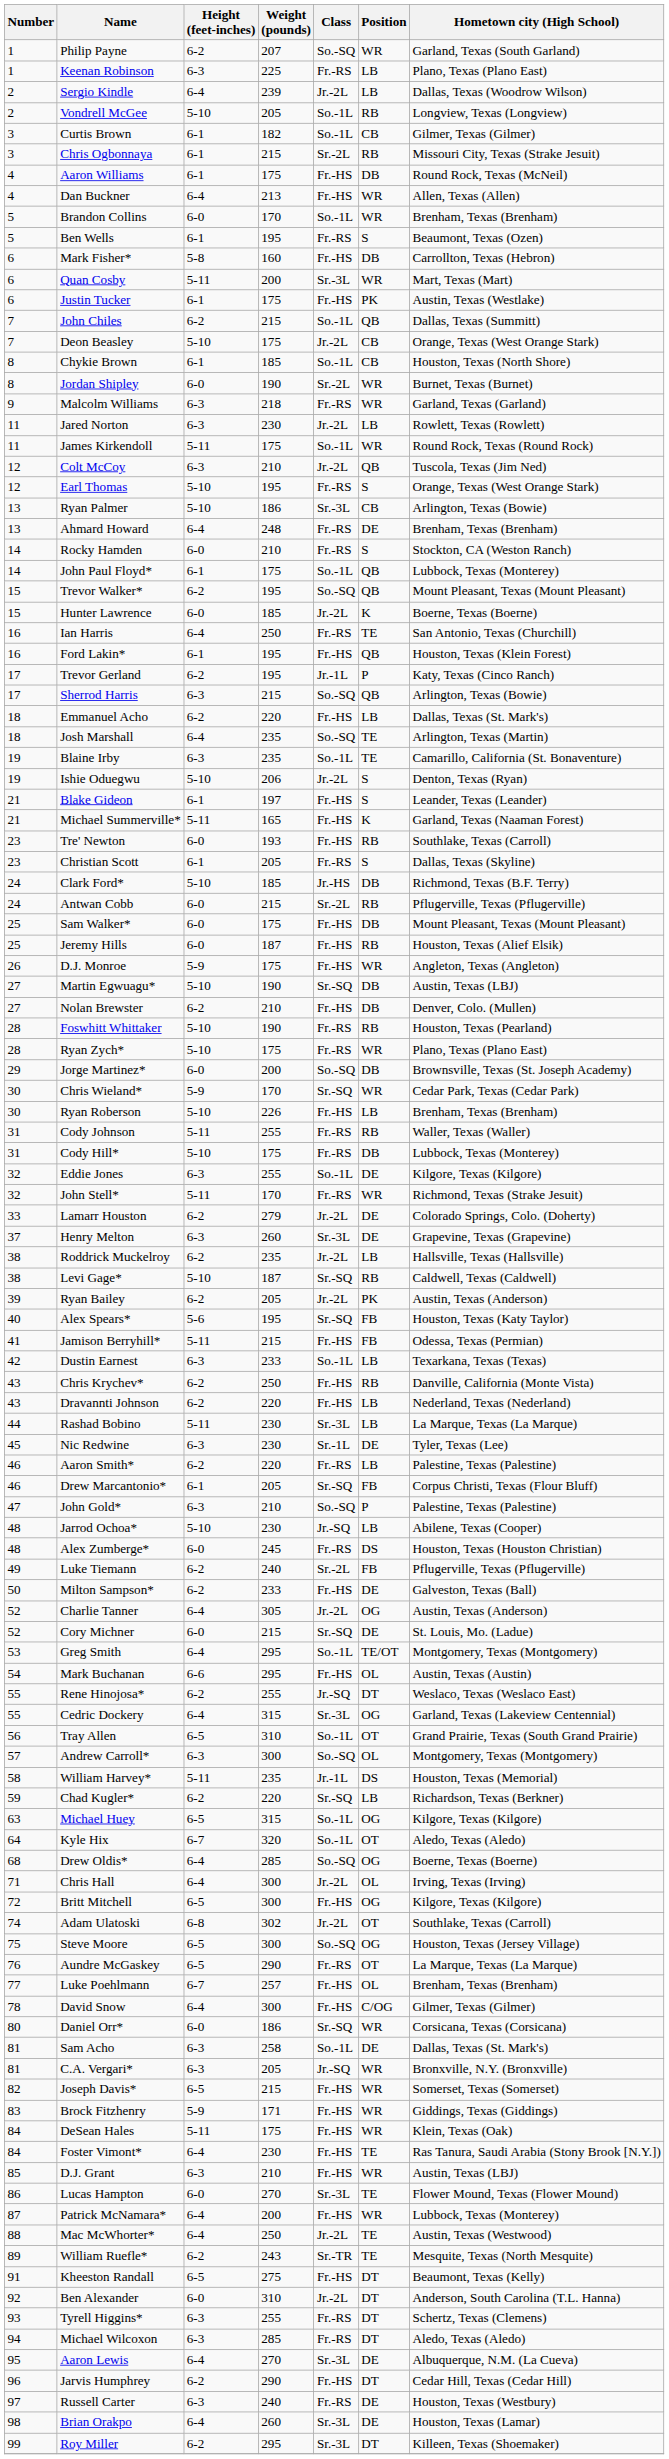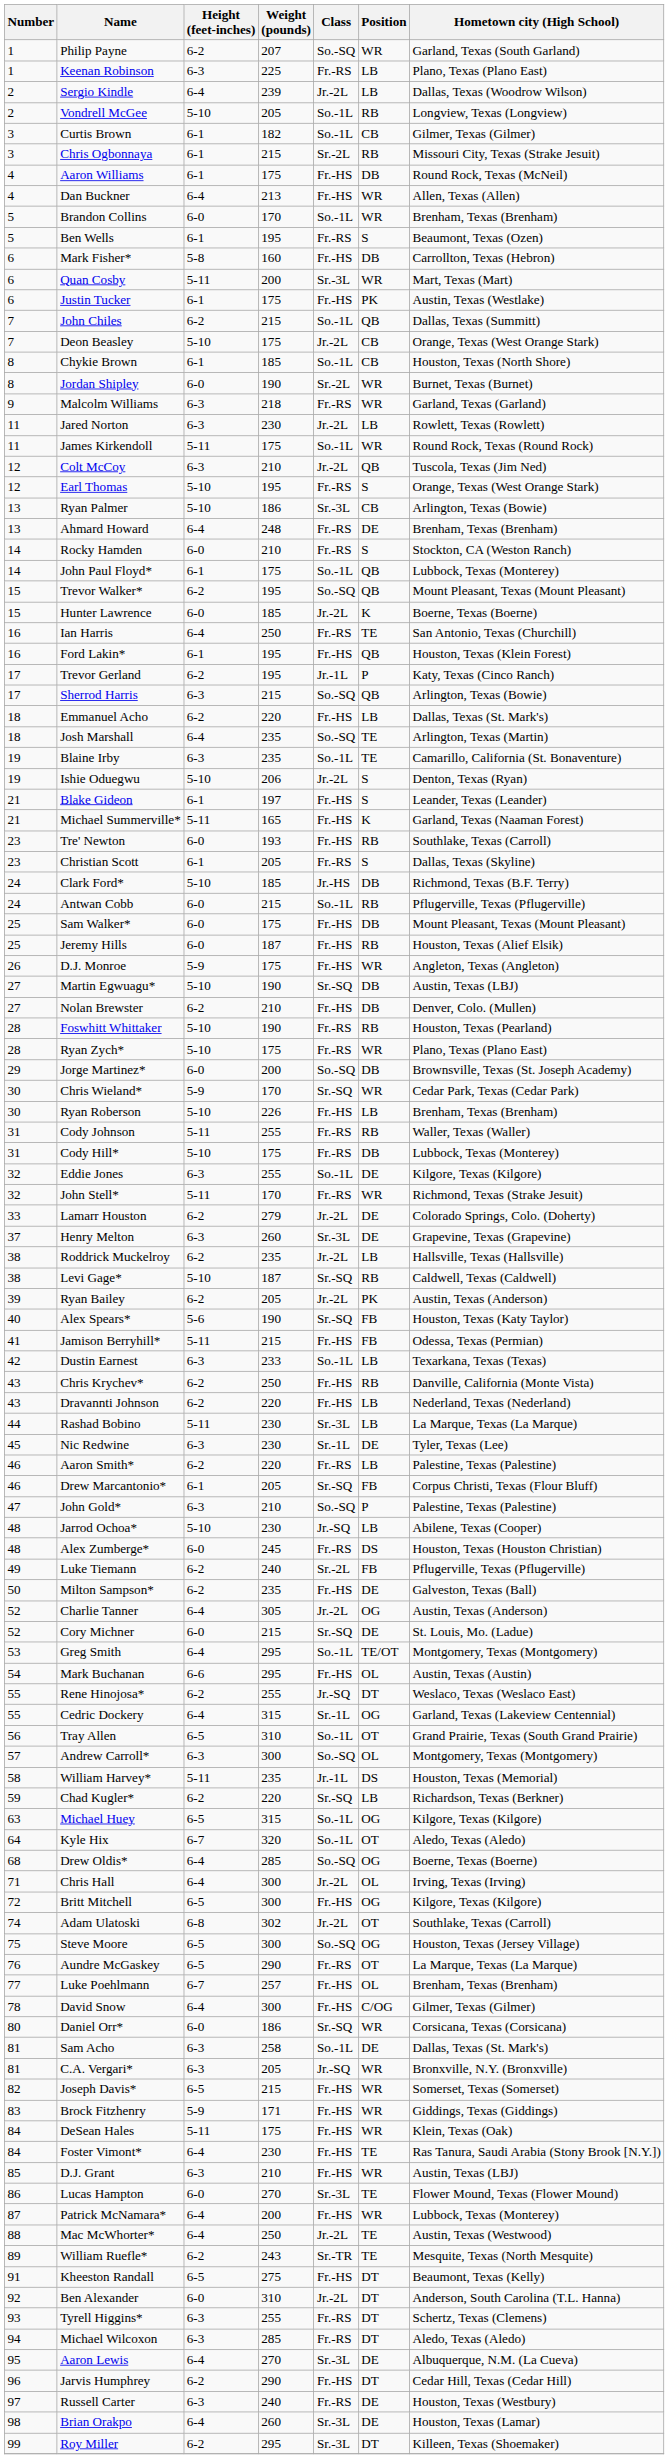Antwan Cobb | Class: Sr.-2L -> So.-1L
Alex Spears* | Weight (pounds): 195 -> 190
Milton Sampson* | Weight (pounds): 233 -> 235
Cedric Dockery | Class: Sr.-3L -> Sr.-1L
